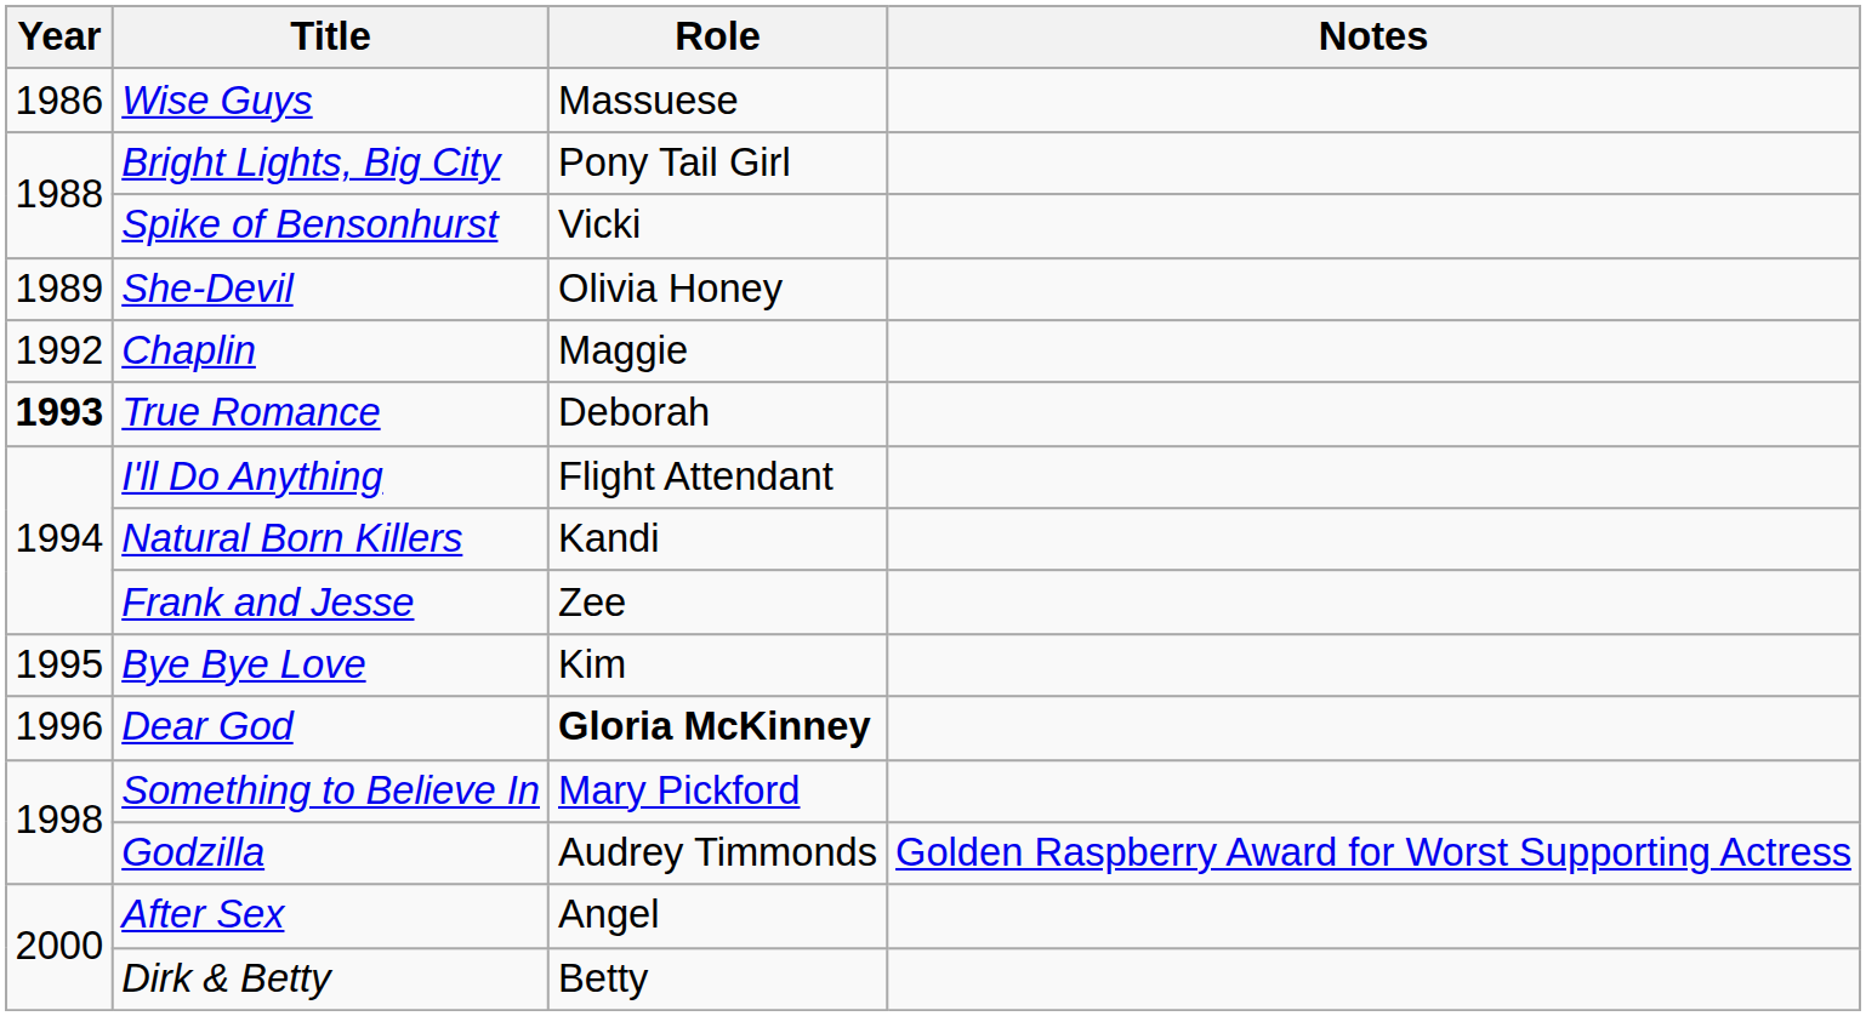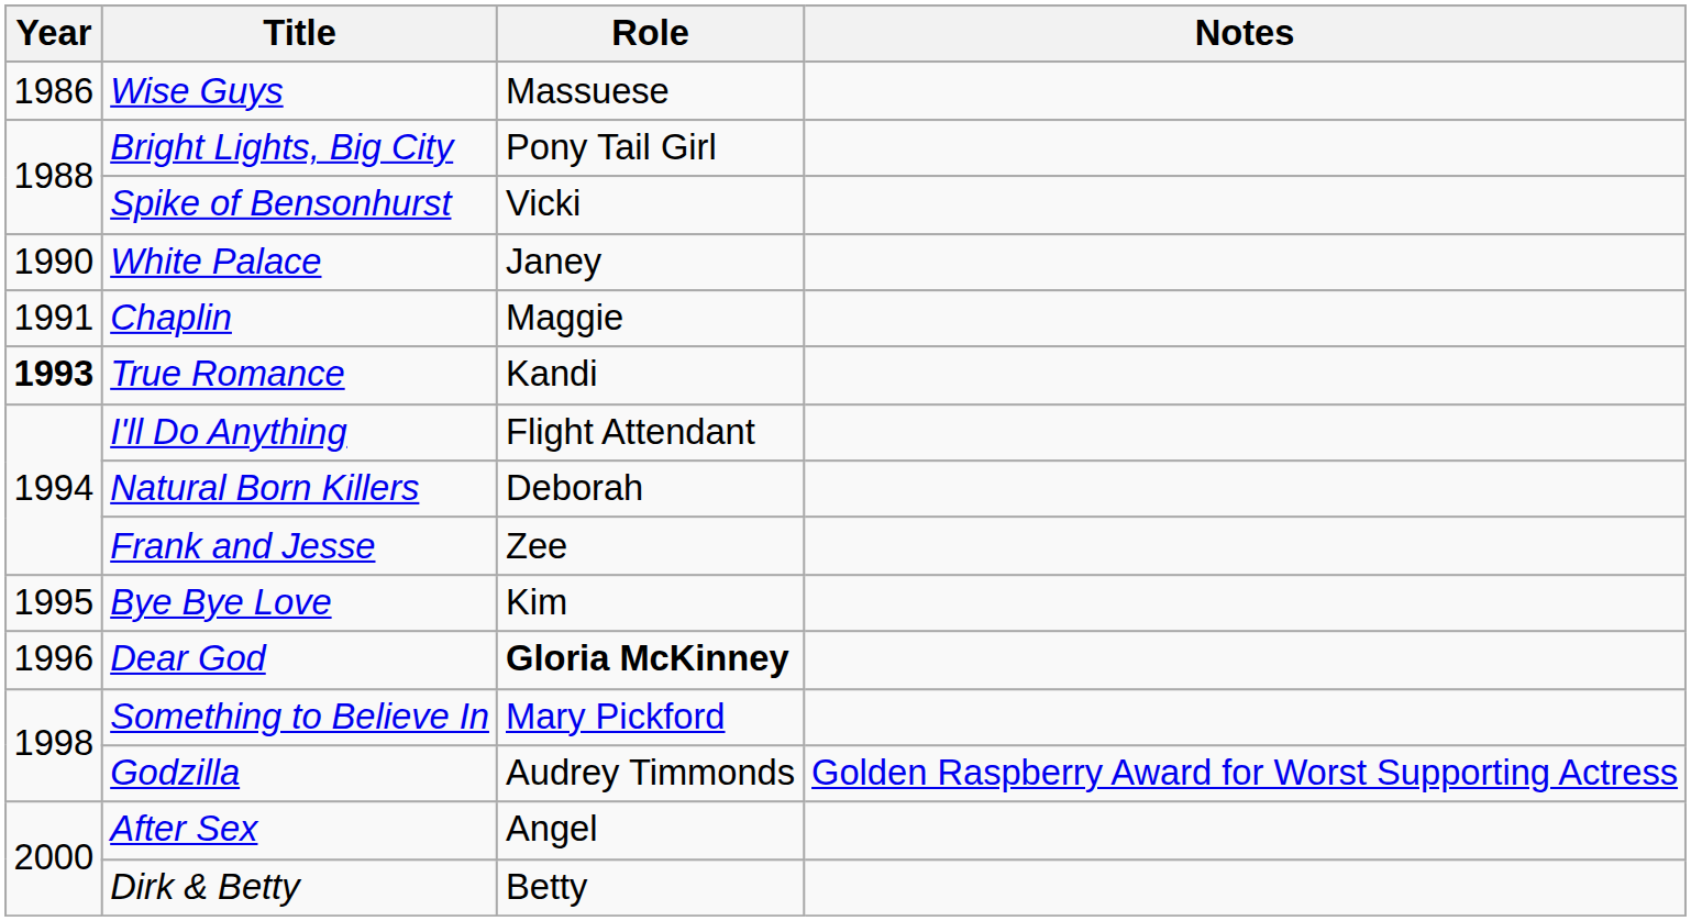- row: 1989 | She-Devil | Olivia Honey
+ row: 1990 | White Palace | Janey
Chaplin | Year: 1992 -> 1991
True Romance | Role: Deborah -> Kandi
Natural Born Killers | Role: Kandi -> Deborah
